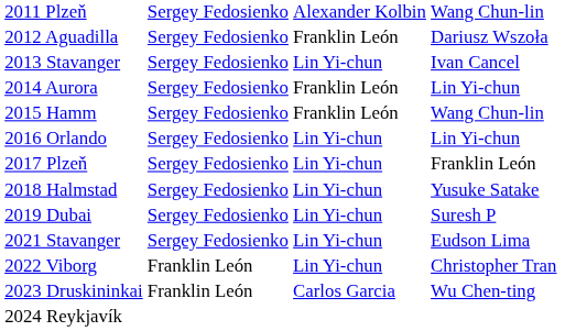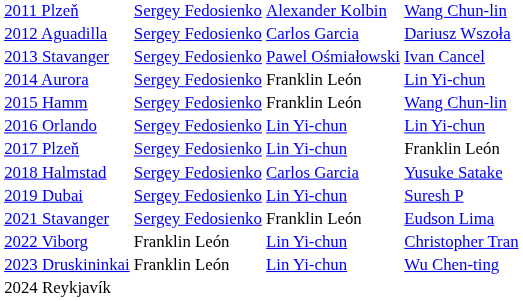2012 Aguadilla | column 3: Franklin León -> Carlos Garcia
2013 Stavanger | column 3: Lin Yi-chun -> Pawel Ośmiałowski
2018 Halmstad | column 3: Lin Yi-chun -> Carlos Garcia
2021 Stavanger | column 3: Lin Yi-chun -> Franklin León
2023 Druskininkai | column 3: Carlos Garcia -> Lin Yi-chun
